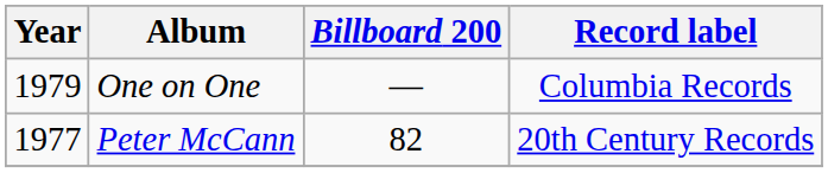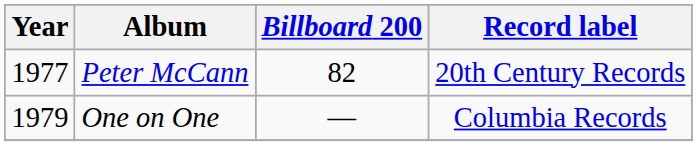rows swapped: Peter McCann <-> One on One
